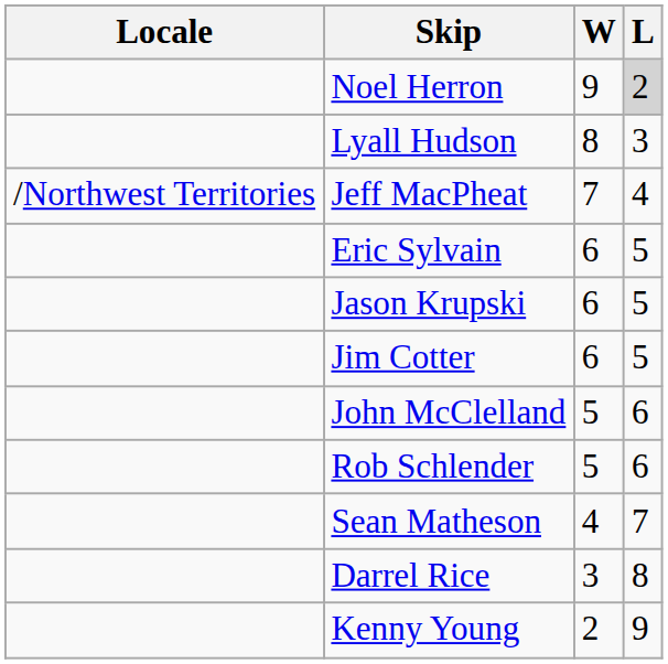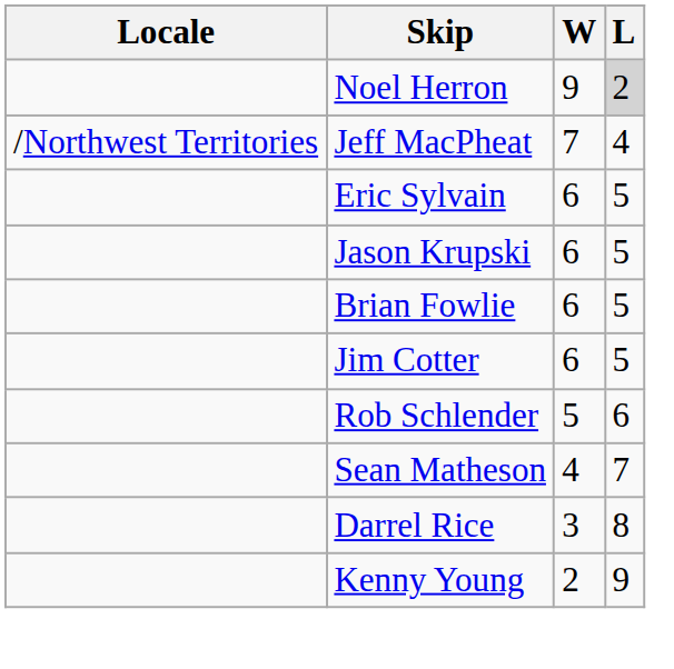- row: Lyall Hudson | 8 | 3
+ row: Brian Fowlie | 6 | 5
- row: John McClelland | 5 | 6
